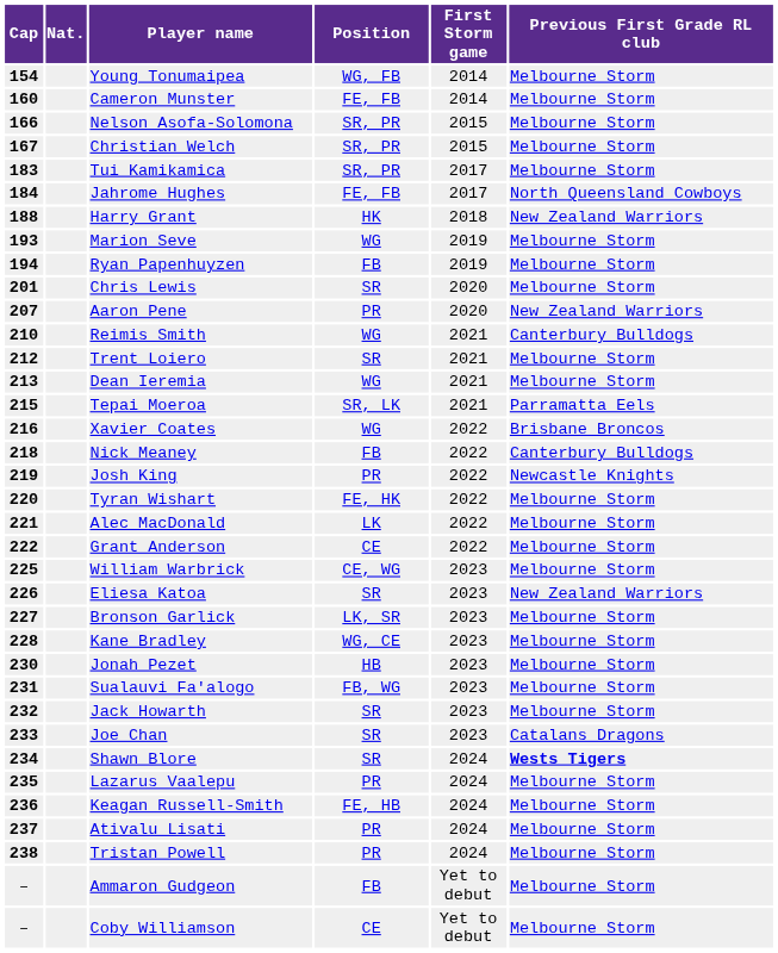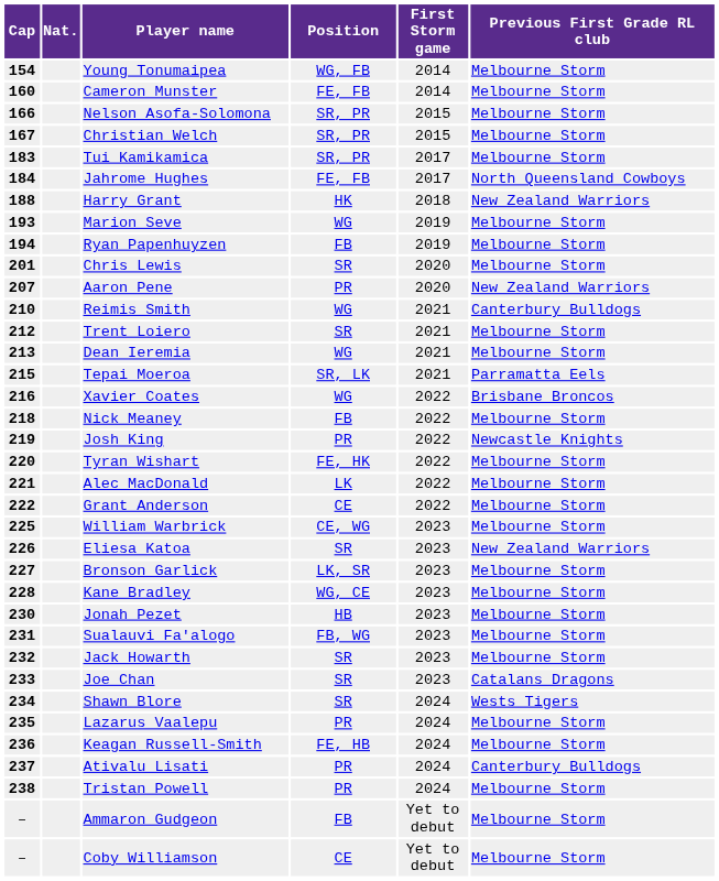Nick Meaney | Previous First Grade RL club: Canterbury Bulldogs -> Melbourne Storm
Shawn Blore | Previous First Grade RL club: bold -> normal
Ativalu Lisati | Previous First Grade RL club: Melbourne Storm -> Canterbury Bulldogs
